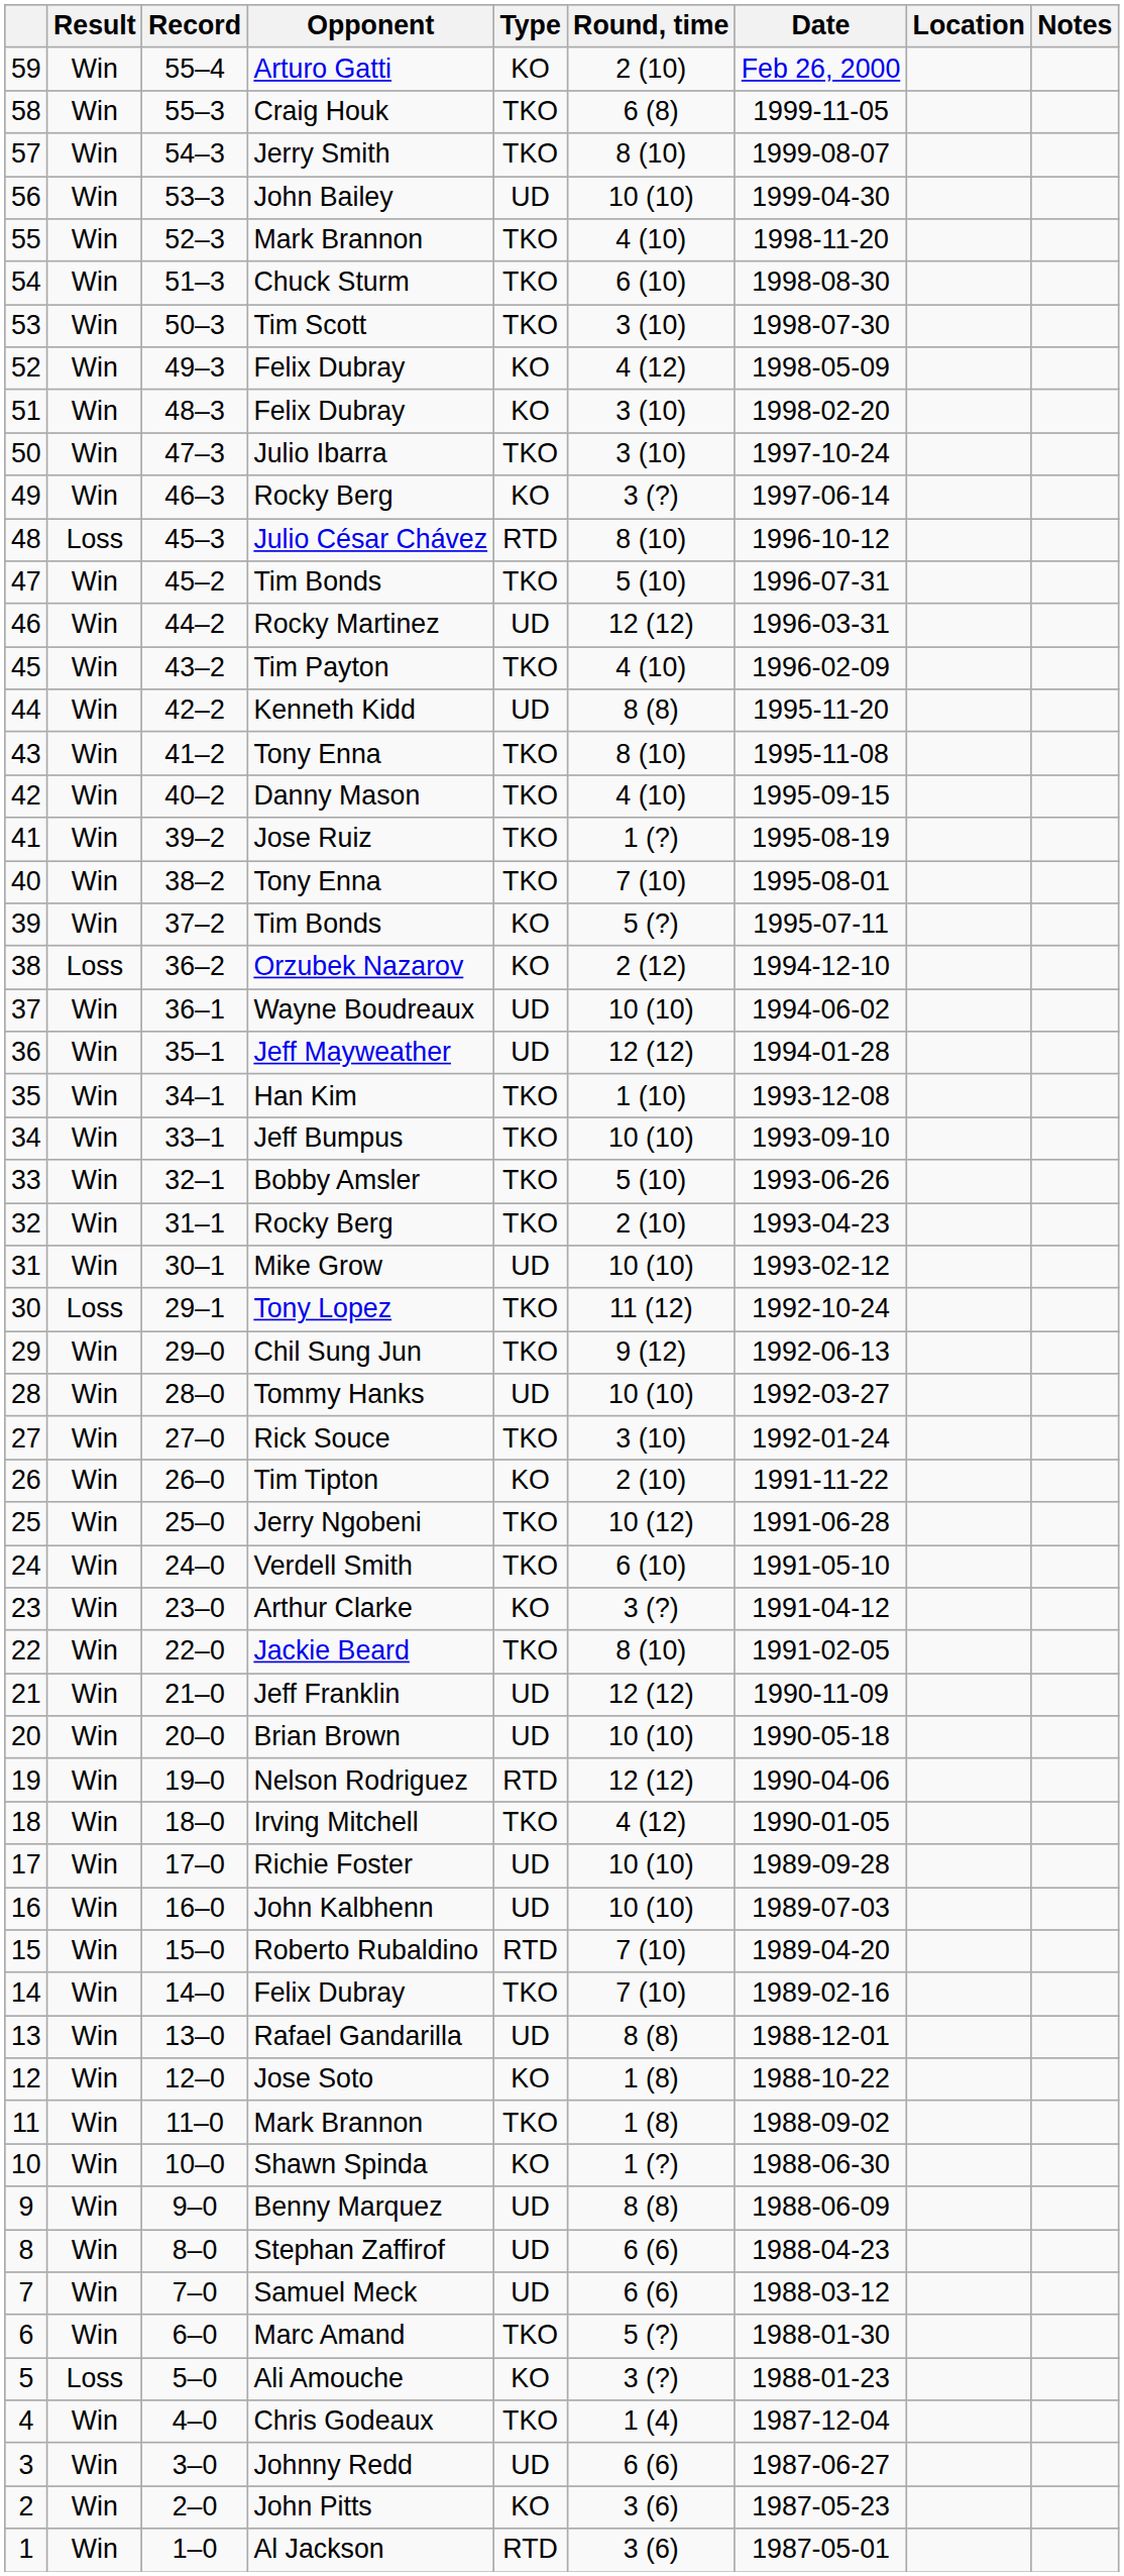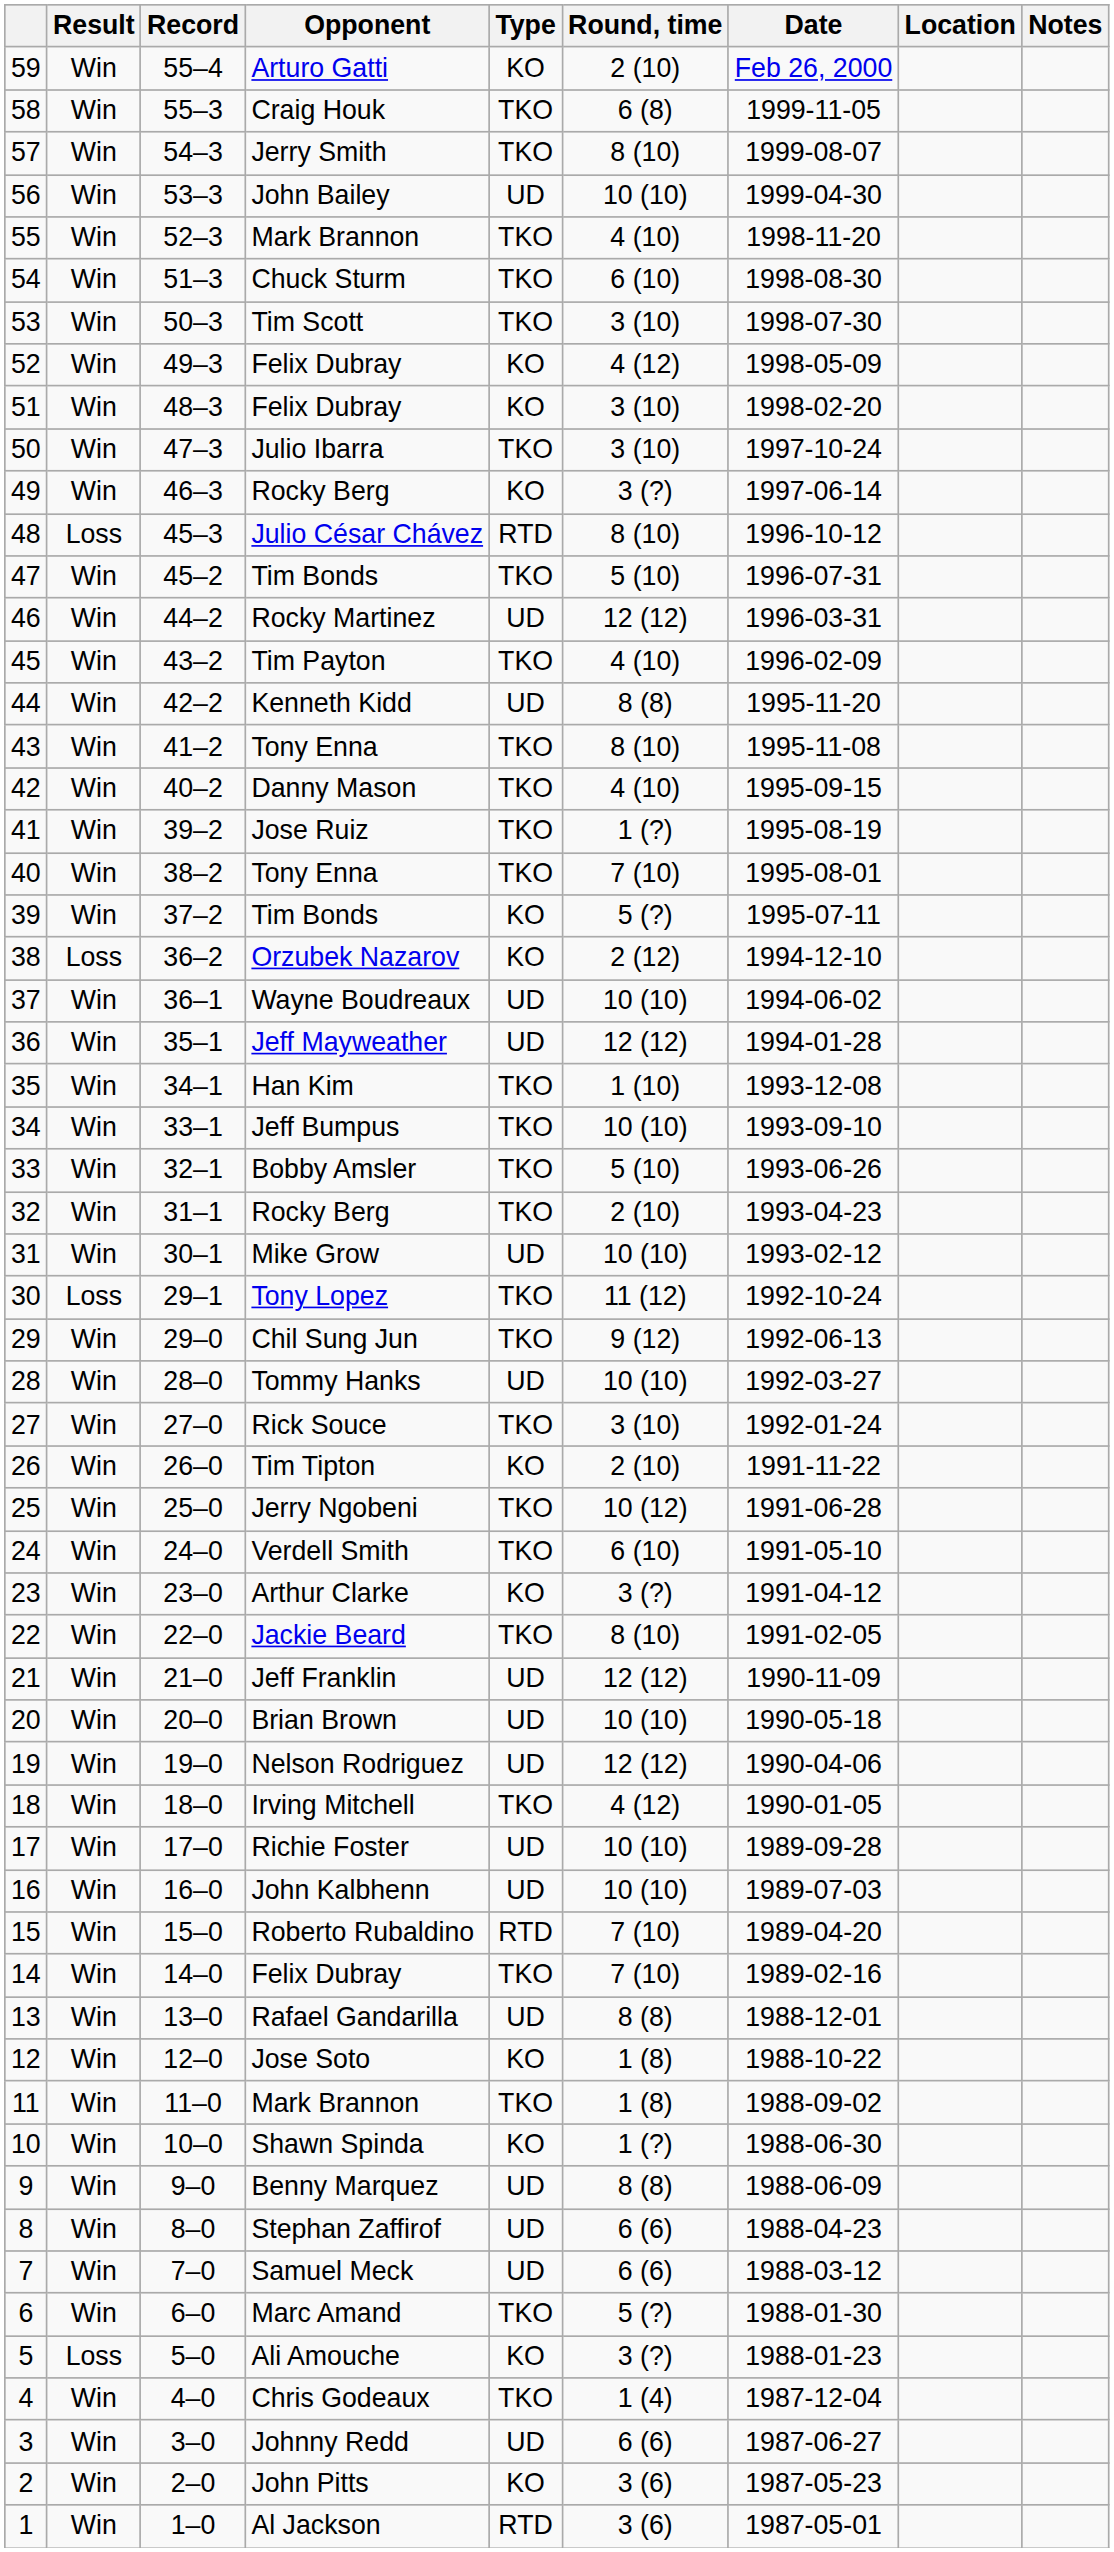19 | Type: RTD -> UD
